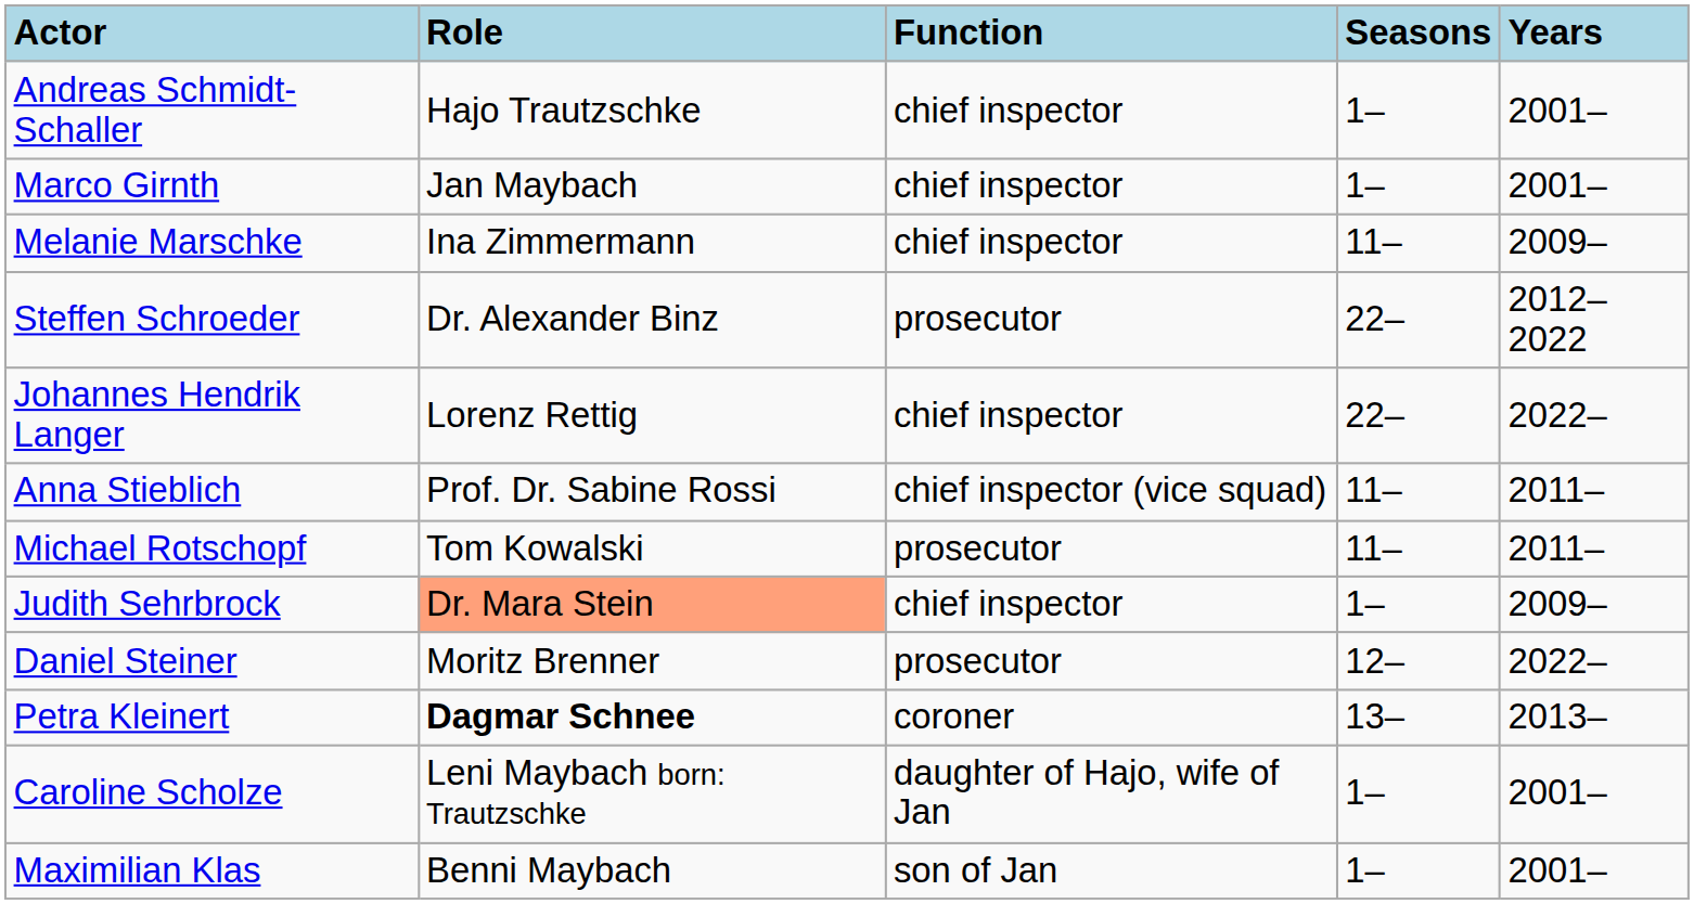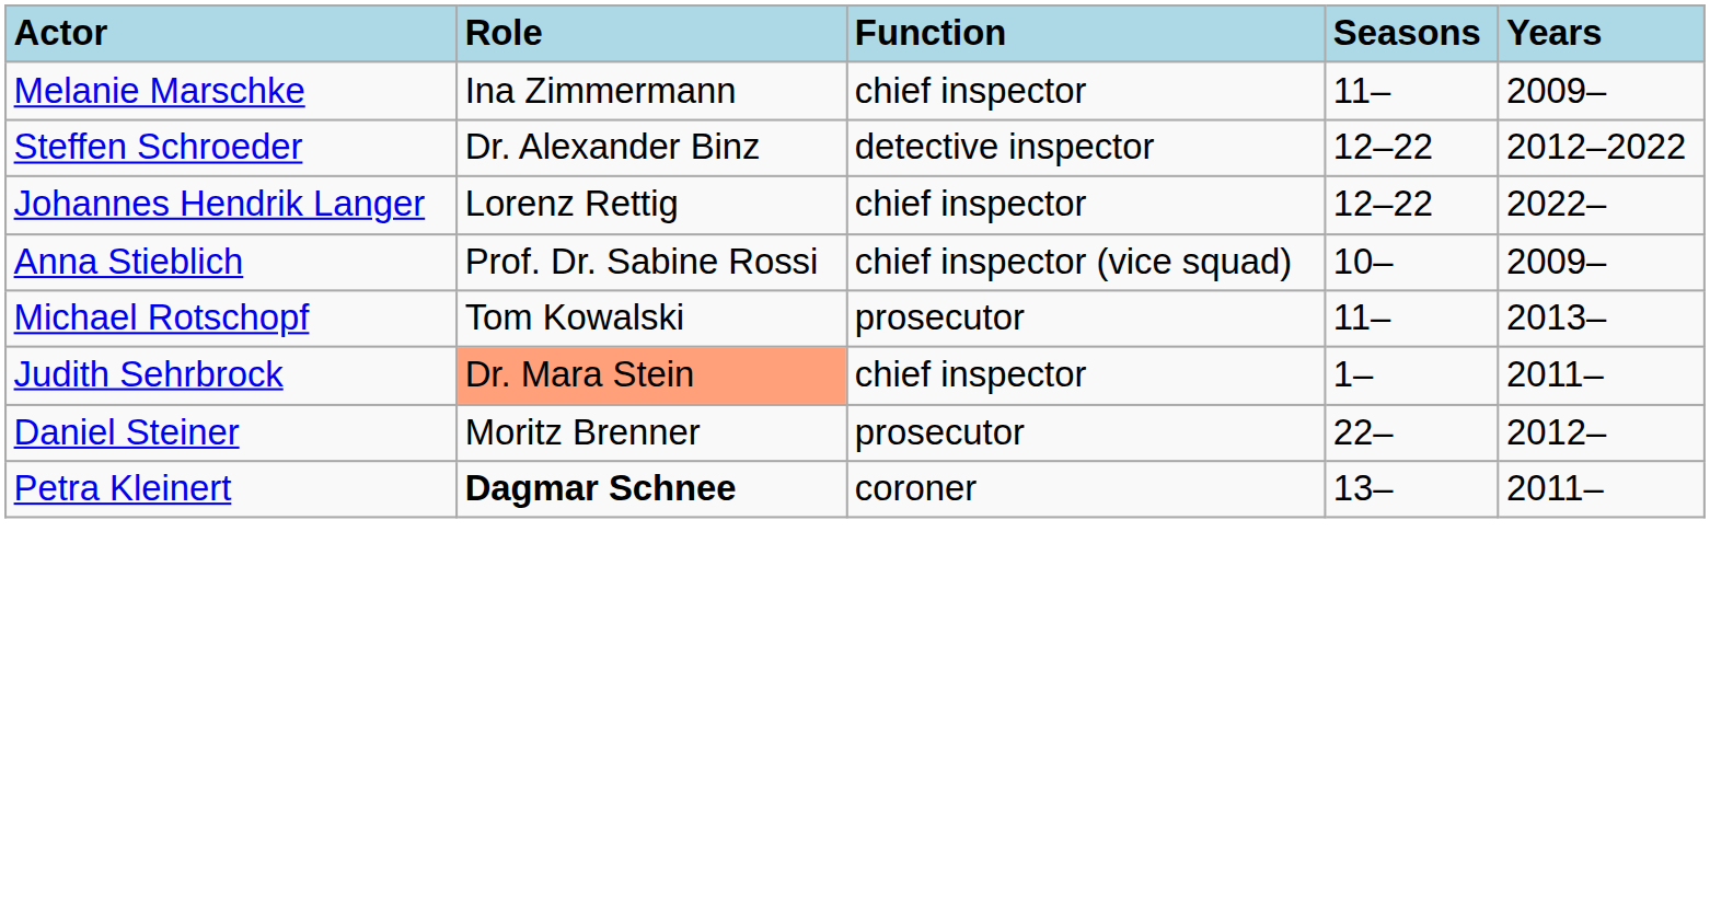- row: Andreas Schmidt-Schaller | Hajo Trautzschke | chief inspector | 1– | 2001–
- row: Marco Girnth | Jan Maybach | chief inspector | 1– | 2001–
Steffen Schroeder | Function: prosecutor -> detective inspector
Steffen Schroeder | Seasons: 22– -> 12–22
Johannes Hendrik Langer | Seasons: 22– -> 12–22
Anna Stieblich | Seasons: 11– -> 10–
Anna Stieblich | Years: 2011– -> 2009–
Michael Rotschopf | Years: 2011– -> 2013–
Judith Sehrbrock | Years: 2009– -> 2011–
Daniel Steiner | Seasons: 12– -> 22–
Daniel Steiner | Years: 2022– -> 2012–
Petra Kleinert | Years: 2013– -> 2011–
- row: Caroline Scholze | Leni Maybach born: Trautzschke | daughter of Hajo, wife of Jan | 1– | 2001–
- row: Maximilian Klas | Benni Maybach | son of Jan | 1– | 2001–
